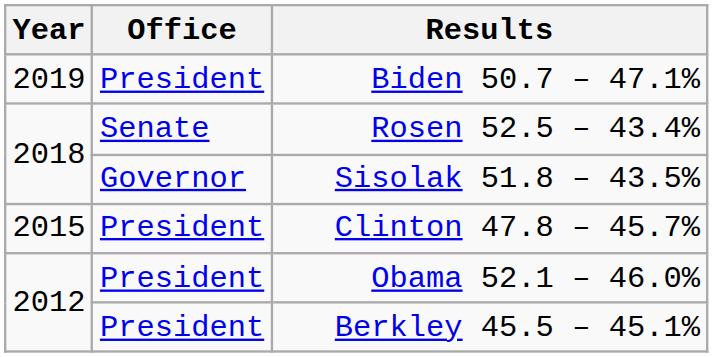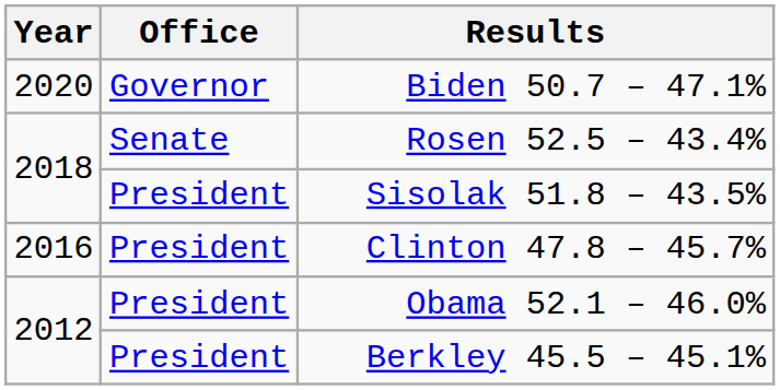Biden 50.7 – 47.1% | Year: 2019 -> 2020
Biden 50.7 – 47.1% | Office: President -> Governor
Sisolak 51.8 – 43.5% | Office: Governor -> President
Clinton 47.8 – 45.7% | Year: 2015 -> 2016
